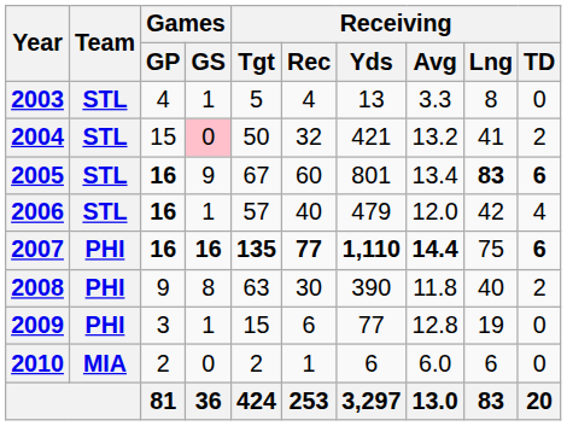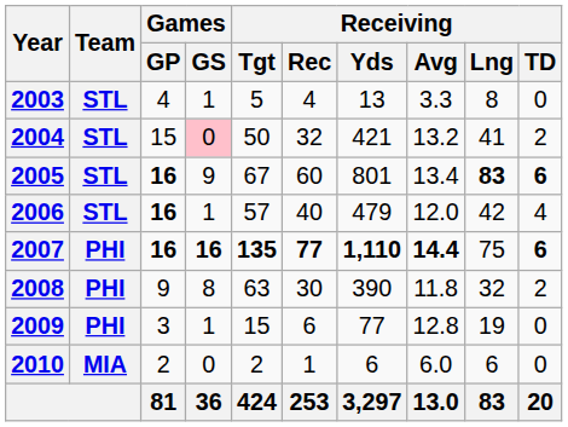2008 | Receiving / Lng: 40 -> 32
